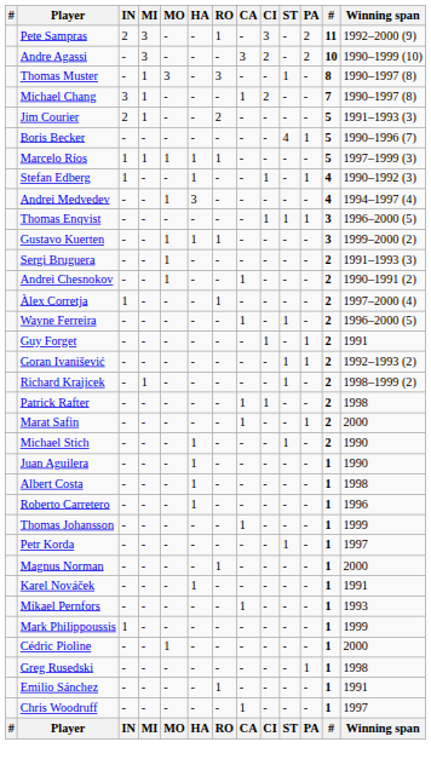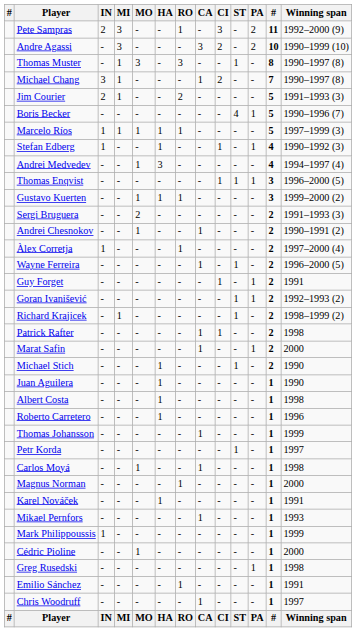Sergi Bruguera | MO: 1 -> 2
+ row: Carlos Moyá | - | - | 1 | - | - | 1 | - | - | - | 1 | 1998
